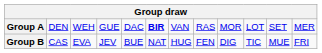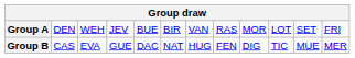Group A | column 4: GUE -> JEV
Group A | column 5: DAC -> BUE
Group A | column 6: bold -> normal
Group A | column 12: MER -> FRI
Group B | column 4: JEV -> GUE
Group B | column 5: BUE -> DAC
Group B | column 12: FRI -> MER
